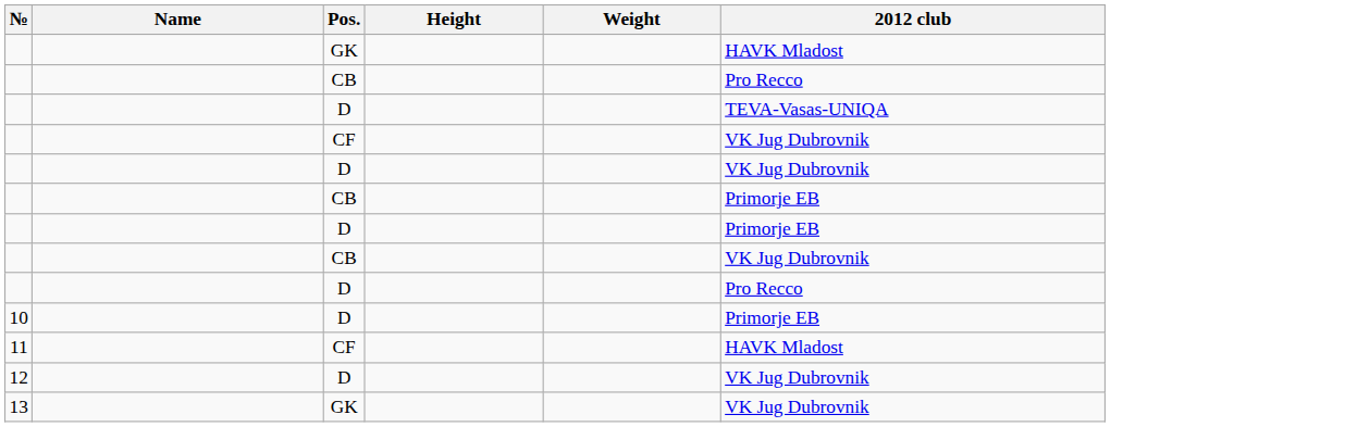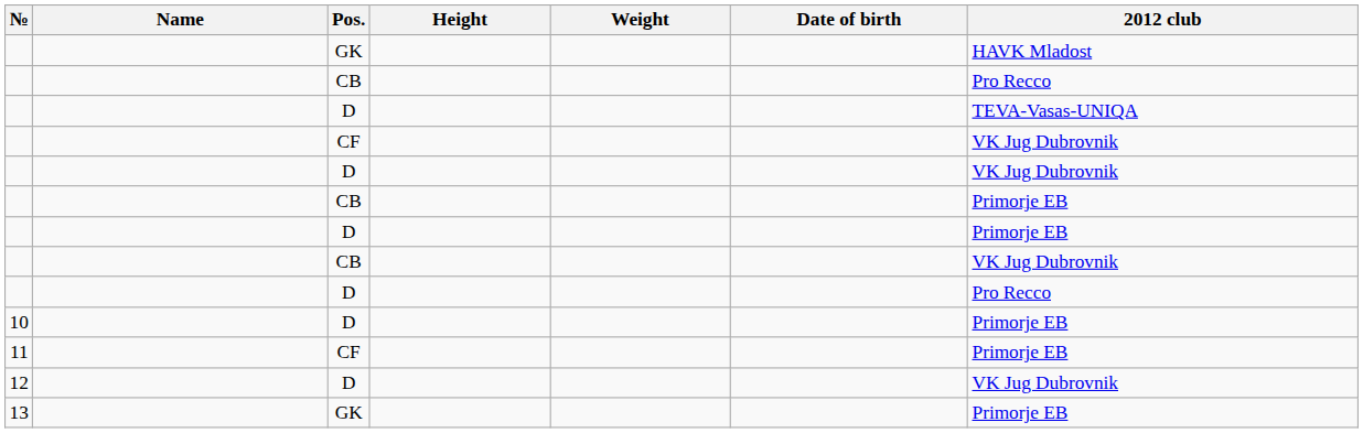+ column: Date of birth
11 | 2012 club: HAVK Mladost -> Primorje EB
13 | 2012 club: VK Jug Dubrovnik -> Primorje EB
